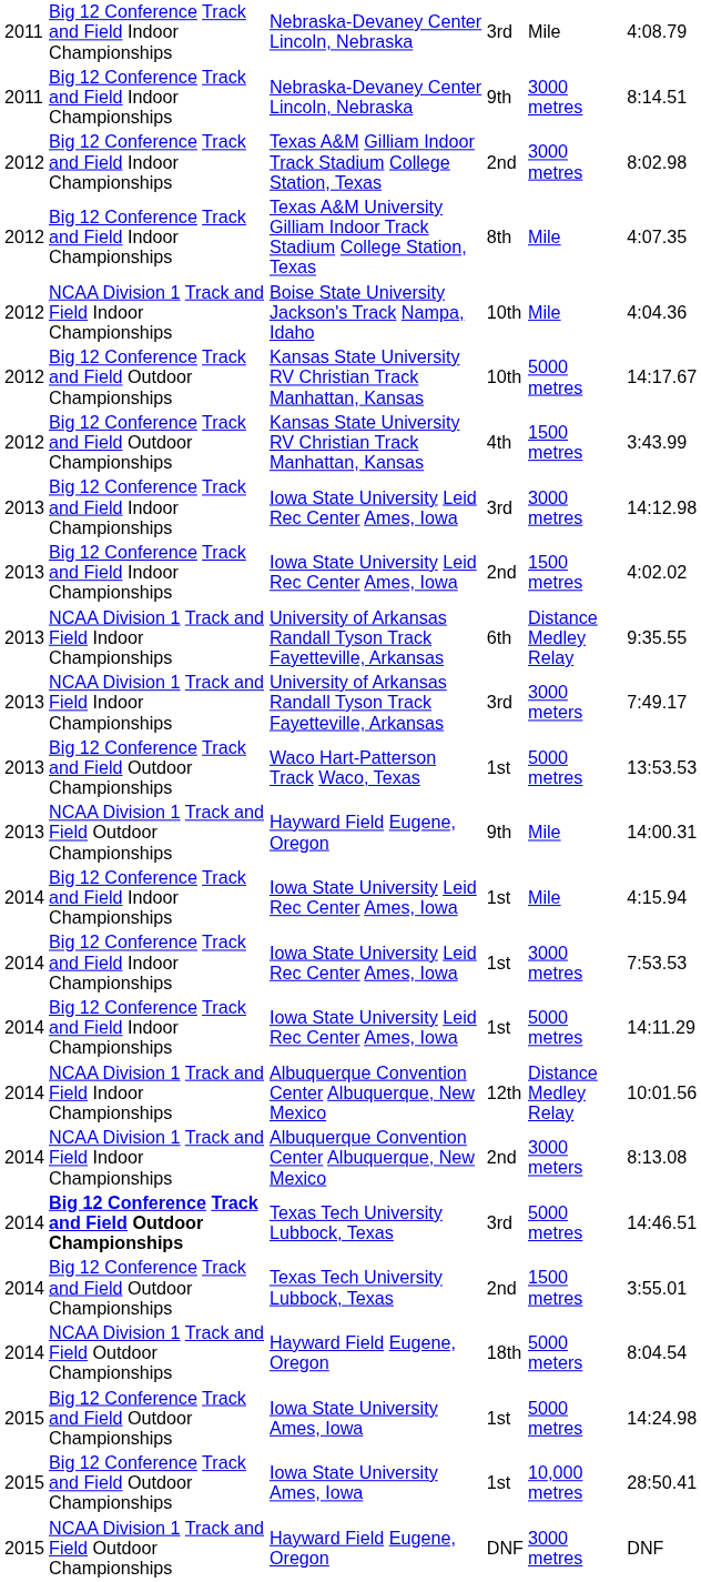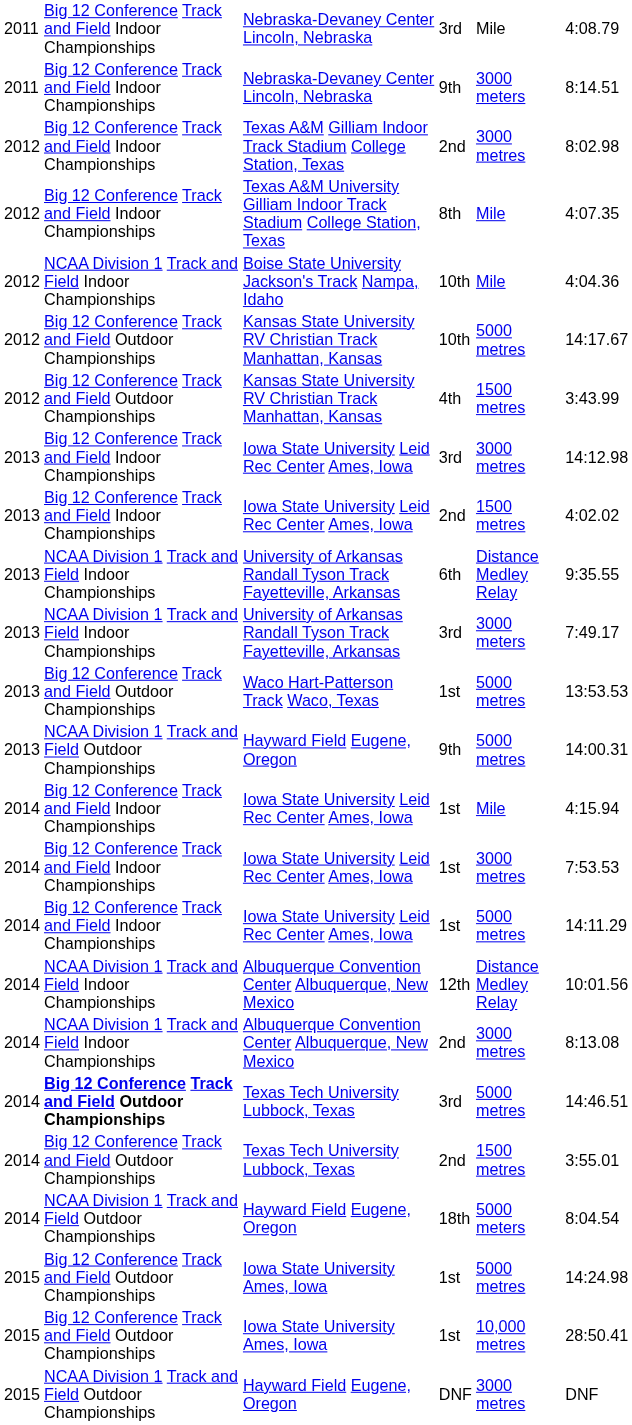Nebraska-Devaney Center Lincoln, Nebraska / 9th | column 5: 3000 metres -> 3000 meters
Hayward Field Eugene, Oregon / 9th | column 5: Mile -> 5000 metres
Albuquerque Convention Center Albuquerque, New Mexico / 2nd | column 5: 3000 meters -> 3000 metres
